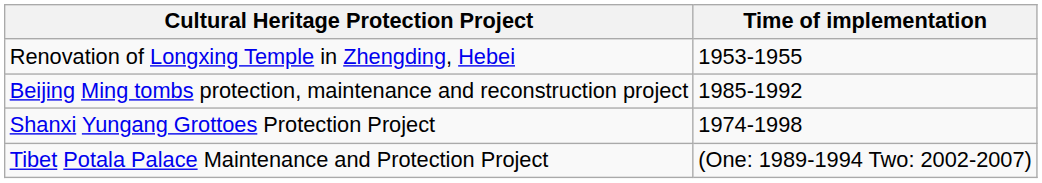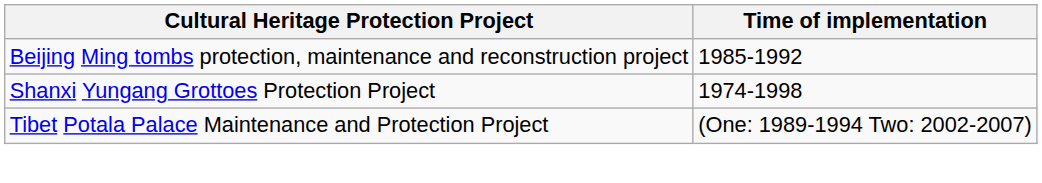- row: Renovation of Longxing Temple in Zhengding, Hebei | 1953-1955
